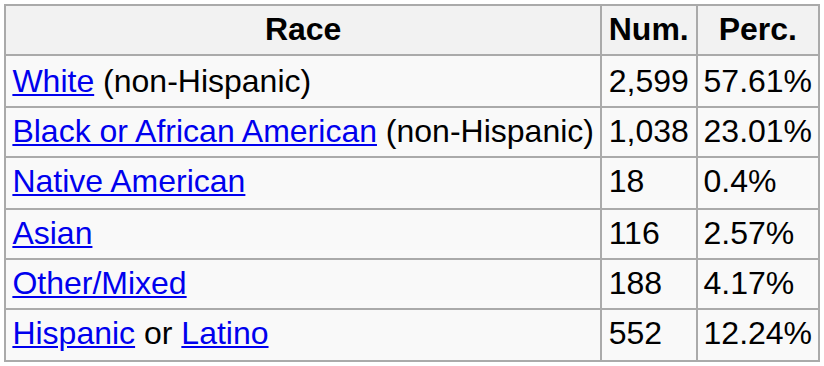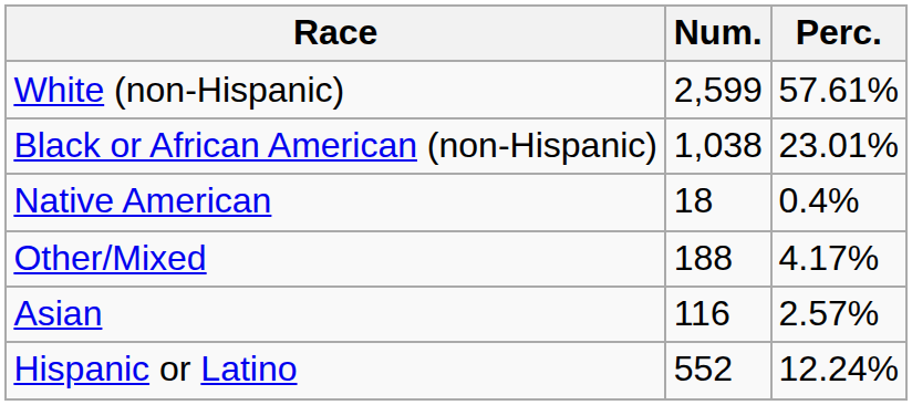rows swapped: Asian <-> Other/Mixed
